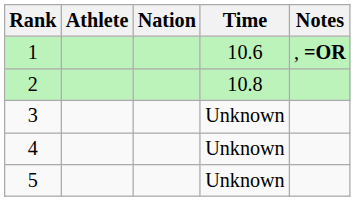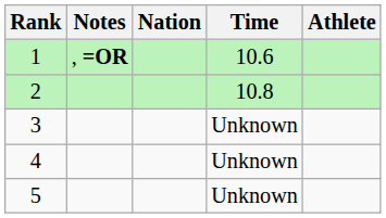columns swapped: Athlete <-> Notes
